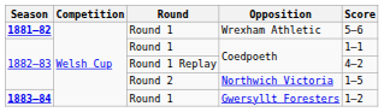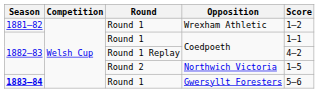Wrexham Athletic | Season: bold -> normal
Wrexham Athletic | Score: 5–6 -> 1–2
Gwersyllt Foresters | Score: 1–2 -> 5–6
